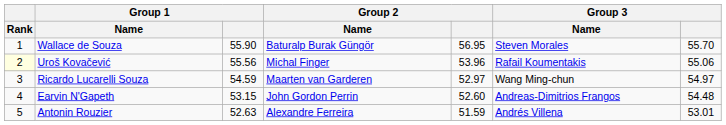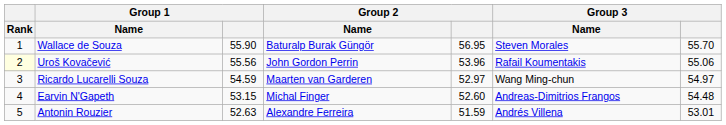Uroš Kovačević | Group 2 / Name: Michal Finger -> John Gordon Perrin
Earvin N'Gapeth | Group 2 / Name: John Gordon Perrin -> Michal Finger
